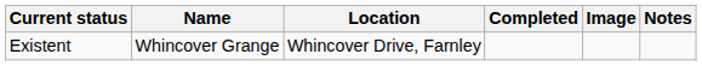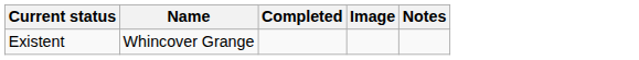- column: Location | Whincover Drive, Farnley
